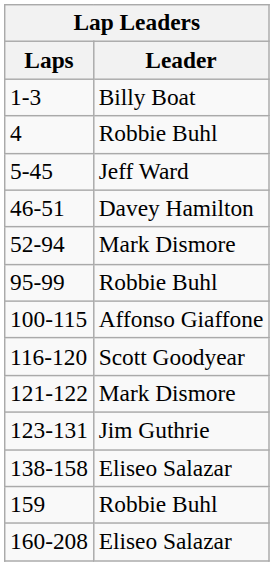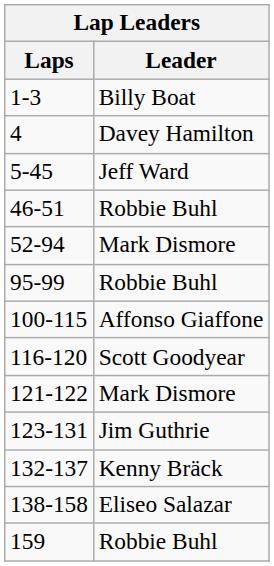4 | Leader: Robbie Buhl -> Davey Hamilton
46-51 | Leader: Davey Hamilton -> Robbie Buhl
+ row: 132-137 | Kenny Bräck
- row: 160-208 | Eliseo Salazar
